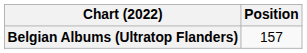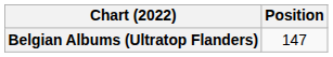Belgian Albums (Ultratop Flanders) | Position: 157 -> 147
